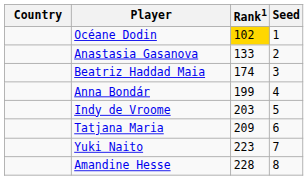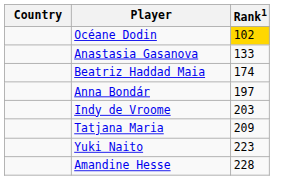- column: Seed | 1 | 2 | 3 | 4 | 5 | 6 | 7 | 8
Anna Bondár | Rank1: 199 -> 197
